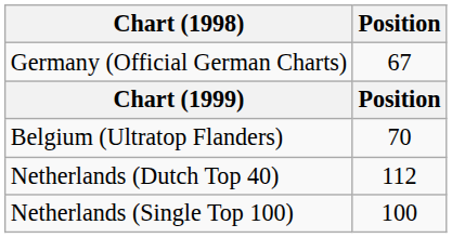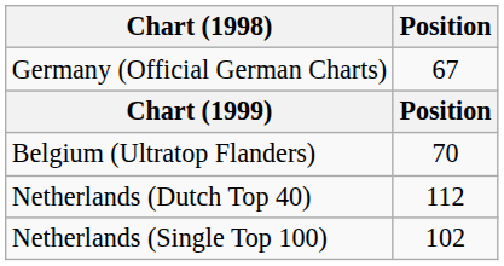Netherlands (Single Top 100) | Position: 100 -> 102
